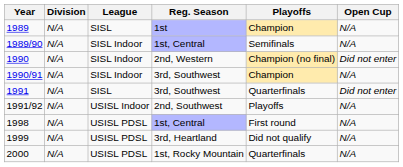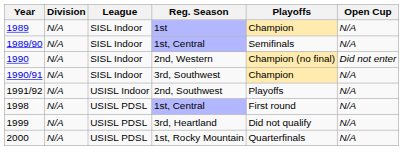1989 | League: SISL -> SISL Indoor
- row: 1991 | N/A | SISL | 3rd, Southwest | Quarterfinals | Did not enter
